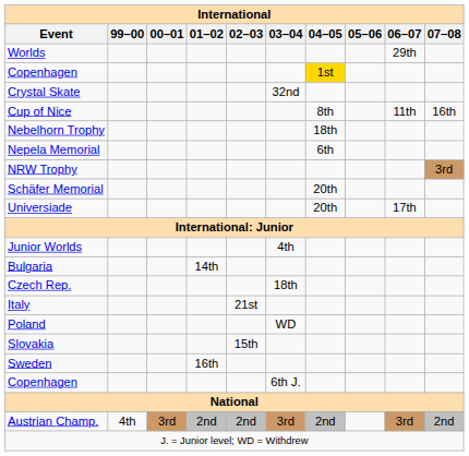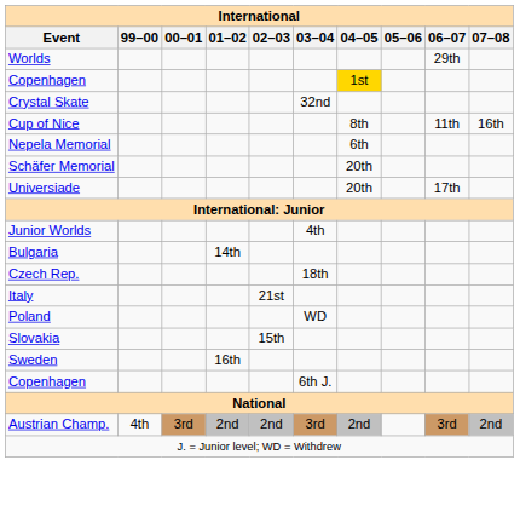- row: Nebelhorn Trophy | 18th
- row: NRW Trophy | 3rd
